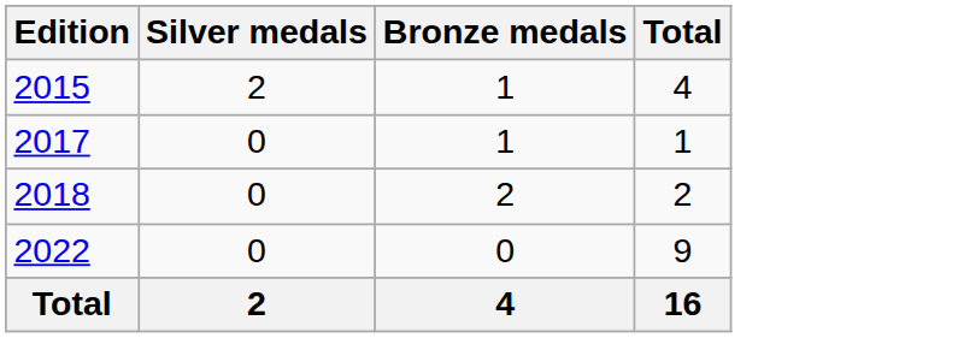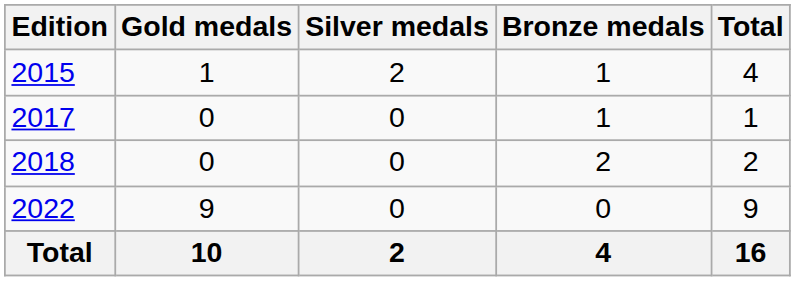+ column: Gold medals | 1 | 0 | 0 | 9 | 10
